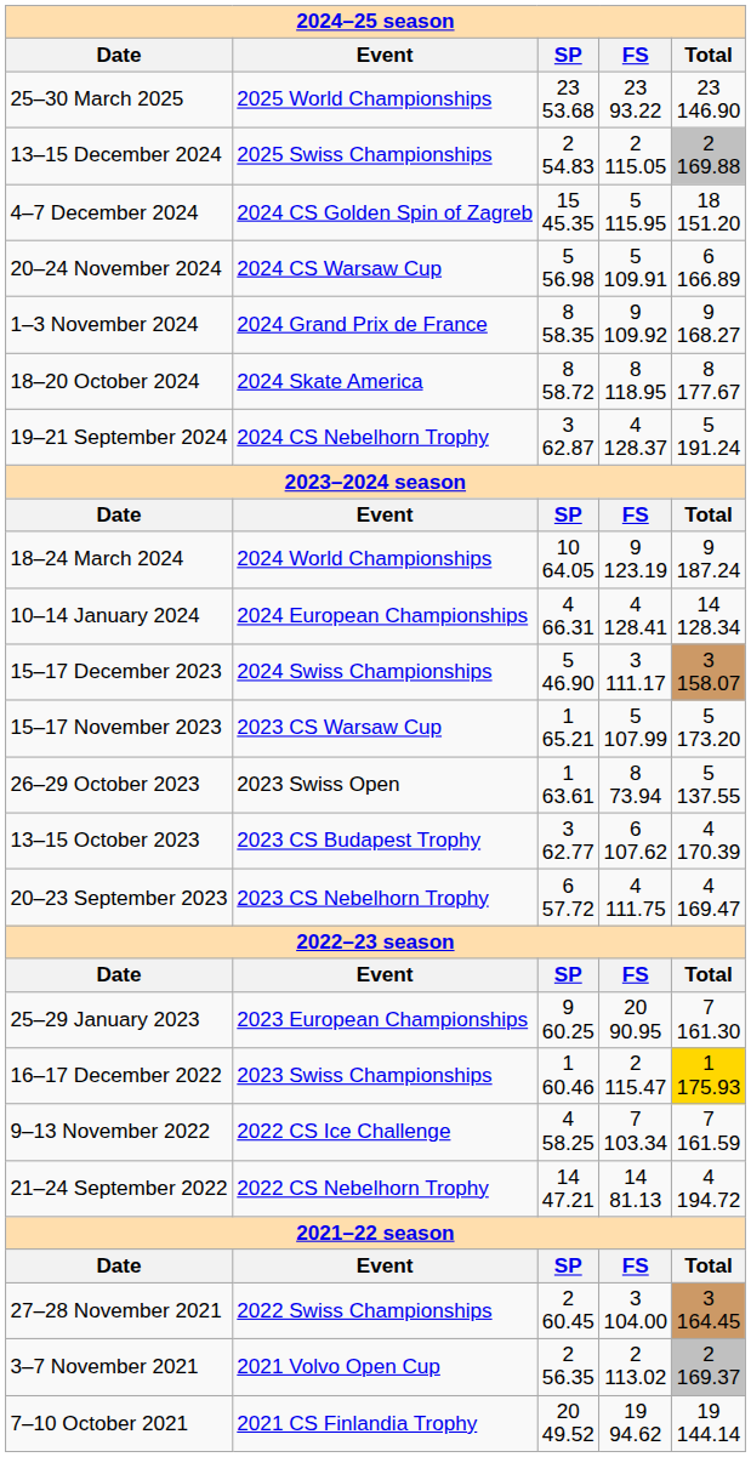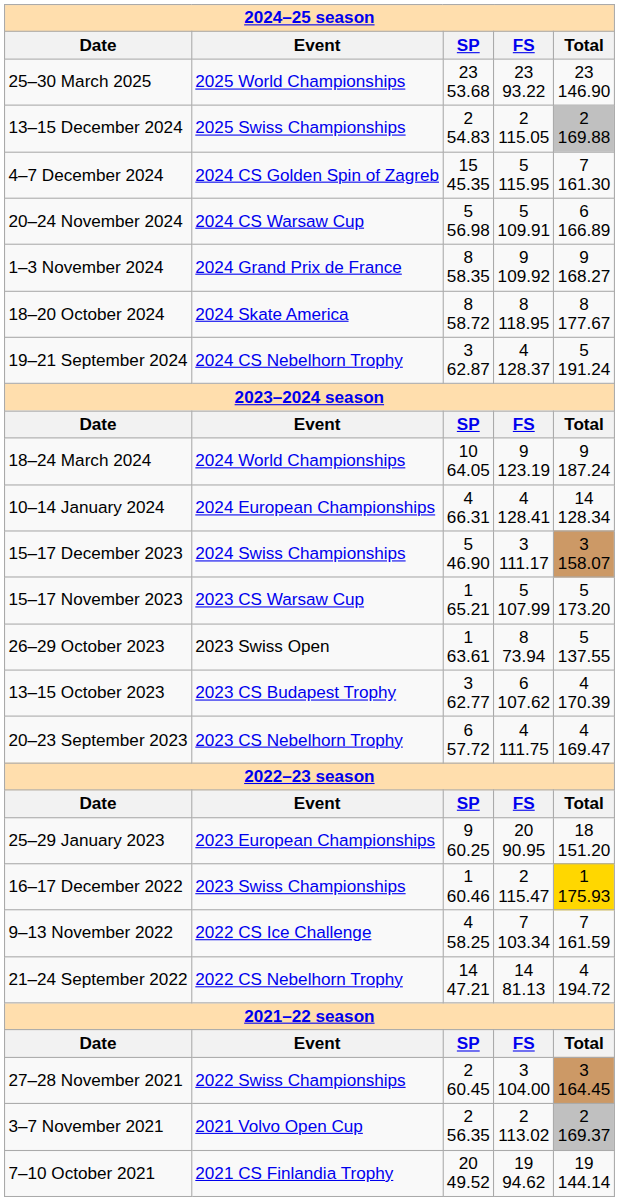4–7 December 2024 | Total: 18 151.20 -> 7 161.30
25–29 January 2023 | Total: 7 161.30 -> 18 151.20
